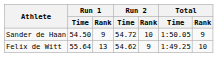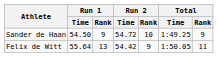Sander de Haan | Total / Time: 1:50.05 -> 1:49.25
Felix de Witt | Run 2 / Time: 54.62 -> 54.42
Felix de Witt | Total / Time: 1:49.25 -> 1:50.05
Felix de Witt | Total / Rank: 10 -> 11
